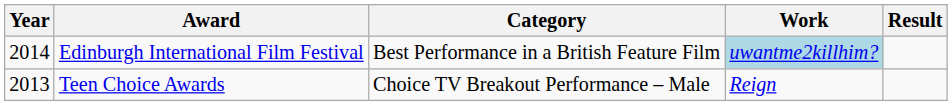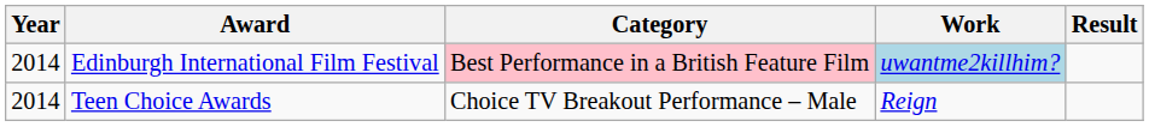Edinburgh International Film Festival | Category: no background -> pink background
Teen Choice Awards | Year: 2013 -> 2014
